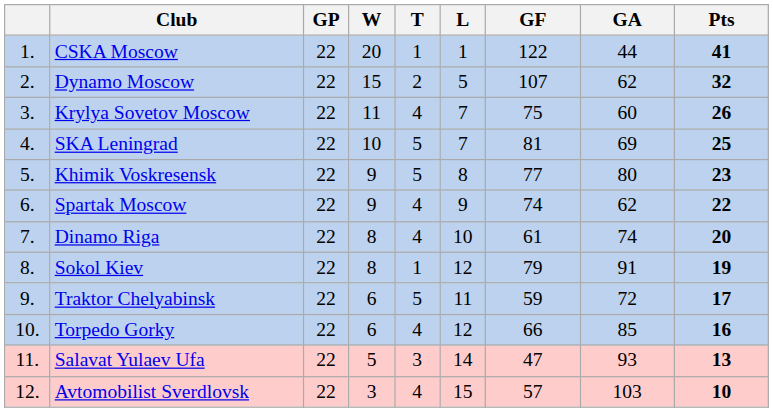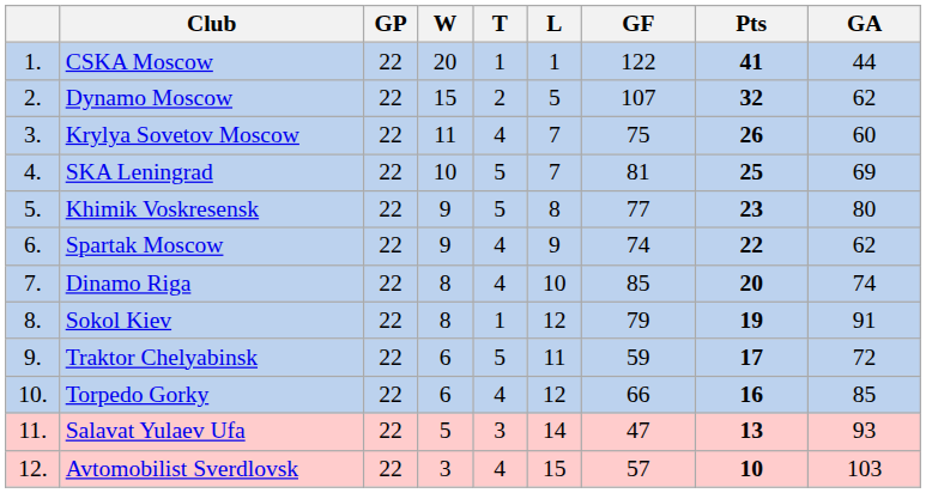columns swapped: GA <-> Pts
Dinamo Riga | GF: 61 -> 85
